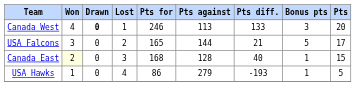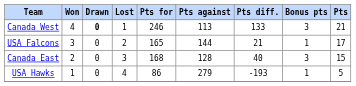Canada West | Pts: 20 -> 21
USA Falcons | Bonus pts: 5 -> 1
Canada East | Won: lightyellow background -> no background
Canada East | Bonus pts: 1 -> 3
